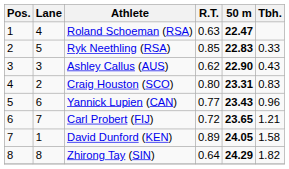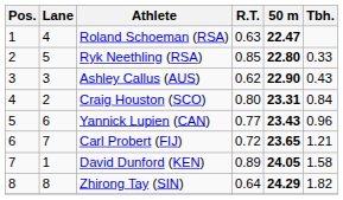Ryk Neethling (RSA) | 50 m: 22.83 -> 22.80
Craig Houston (SCO) | Tbh.: 0.83 -> 0.84
